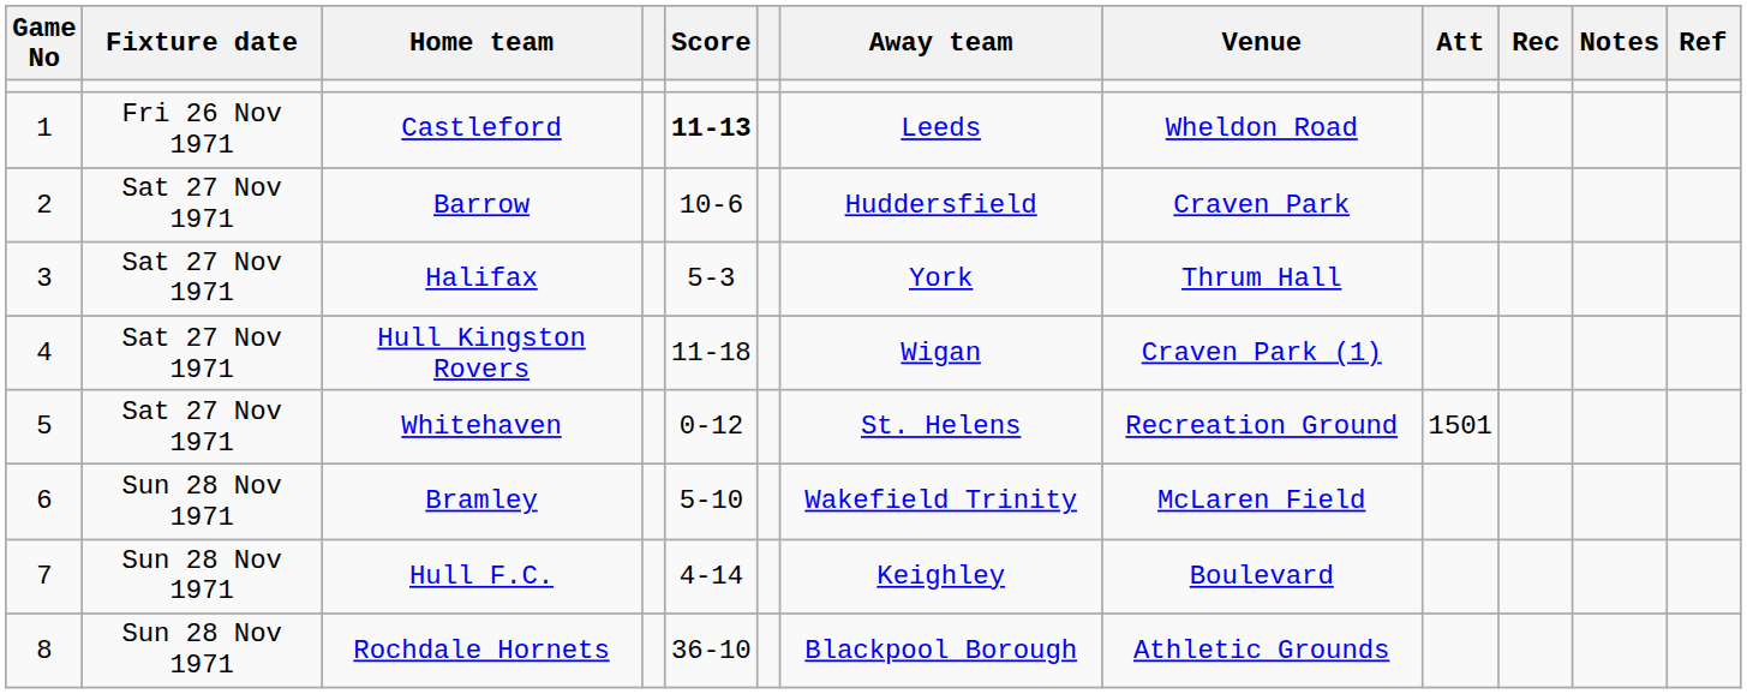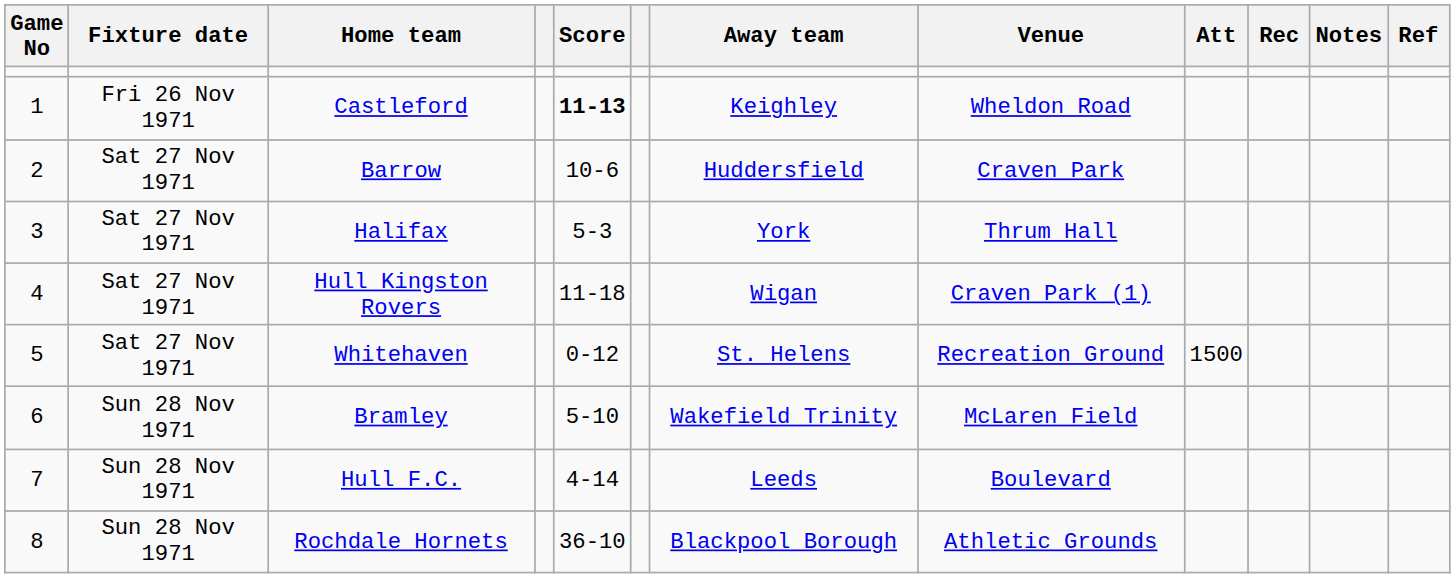Castleford | Away team: Leeds -> Keighley
Whitehaven | Att: 1501 -> 1500
Hull F.C. | Away team: Keighley -> Leeds
